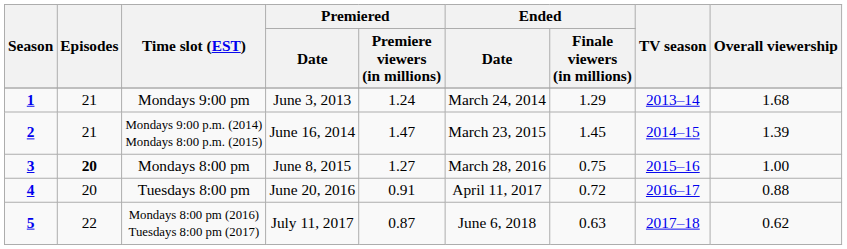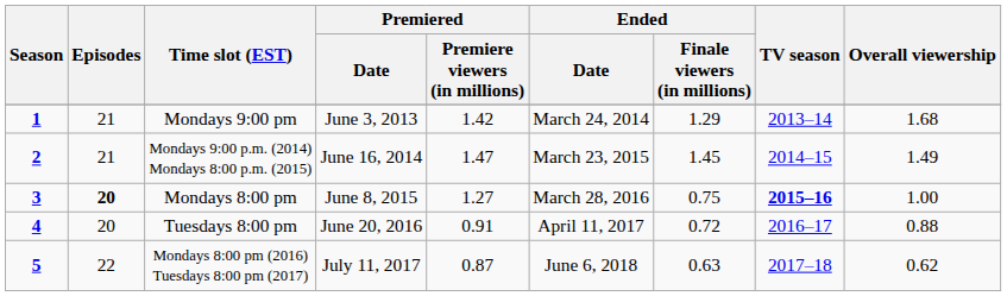1 | Premiered / Premiere viewers (in millions): 1.24 -> 1.42
2 | Overall viewership: 1.39 -> 1.49
3 | TV season: normal -> bold
